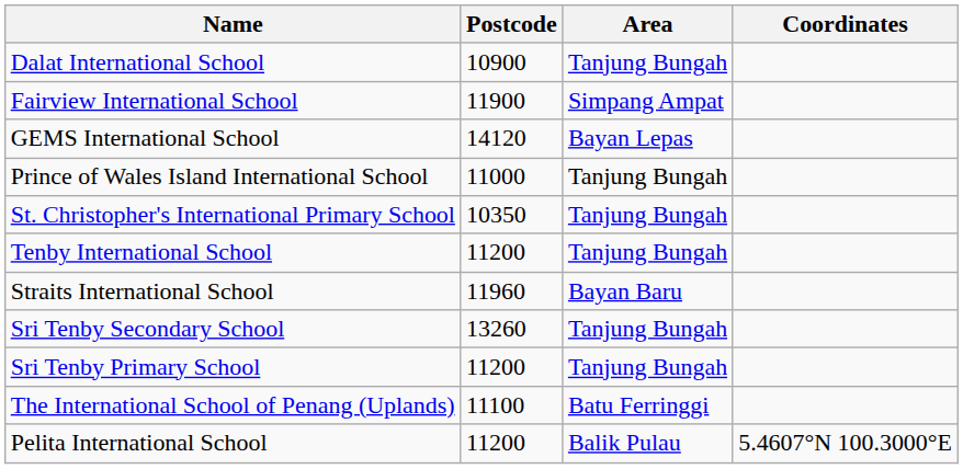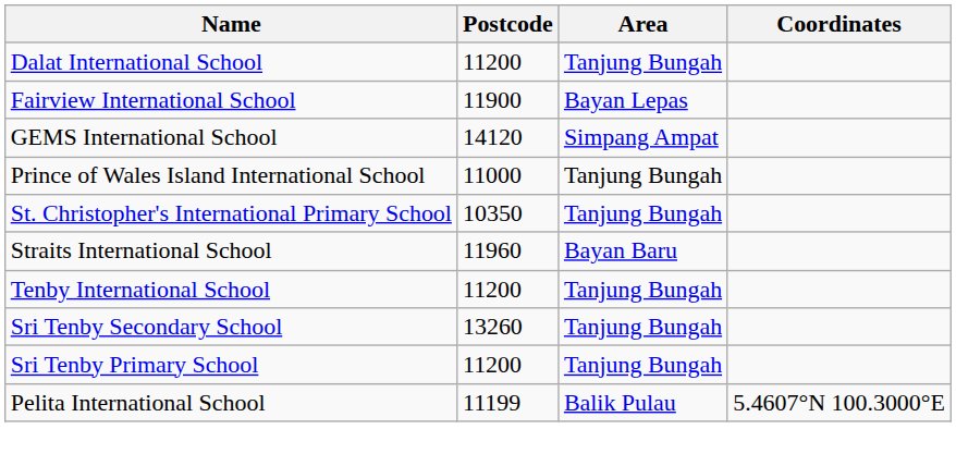Dalat International School | Postcode: 10900 -> 11200
Fairview International School | Area: Simpang Ampat -> Bayan Lepas
GEMS International School | Area: Bayan Lepas -> Simpang Ampat
rows swapped: Straits International School <-> Tenby International School
- row: The International School of Penang (Uplands) | 11100 | Batu Ferringgi
Pelita International School | Postcode: 11200 -> 11199
